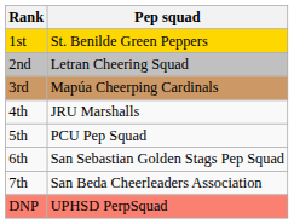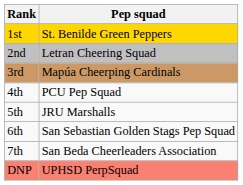4th | Pep squad: JRU Marshalls -> PCU Pep Squad
5th | Pep squad: PCU Pep Squad -> JRU Marshalls
